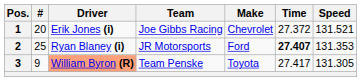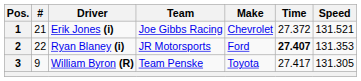1 | #: 20 -> 21
2 | #: 25 -> 22
3 | Driver: lightsalmon background -> no background
